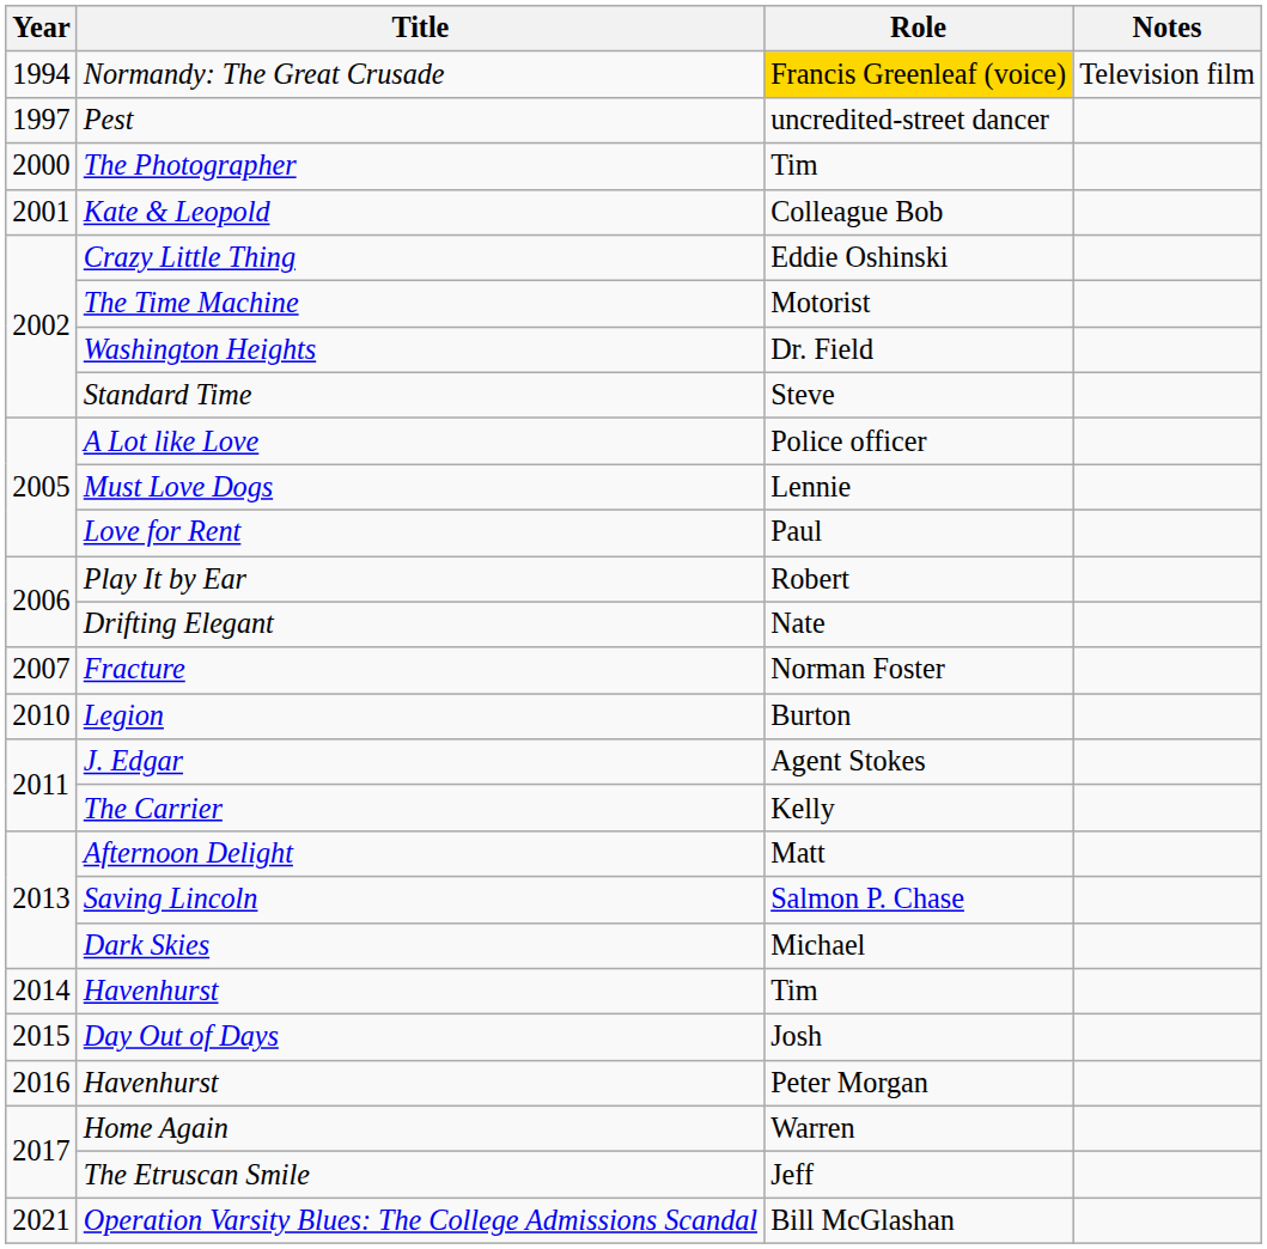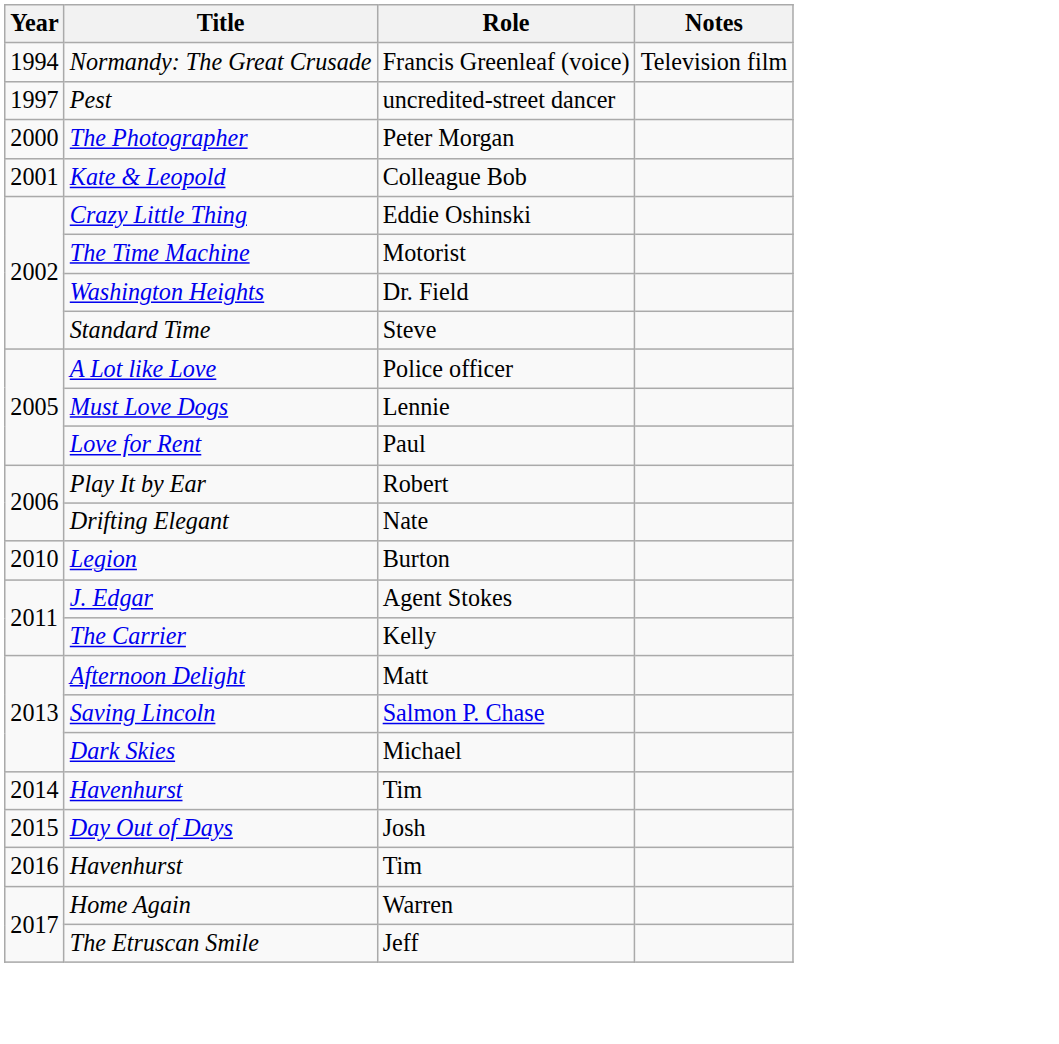Normandy: The Great Crusade | Role: gold background -> no background
The Photographer | Role: Tim -> Peter Morgan
- row: 2007 | Fracture | Norman Foster
2016 / Havenhurst | Role: Peter Morgan -> Tim
- row: 2021 | Operation Varsity Blues: The College Admissions Scandal | Bill McGlashan
